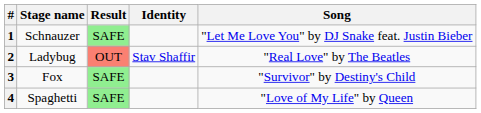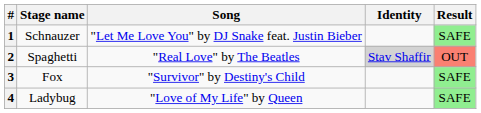columns swapped: Song <-> Result
2 | Stage name: Ladybug -> Spaghetti
2 | Identity: no background -> lightgrey background
4 | Stage name: Spaghetti -> Ladybug
